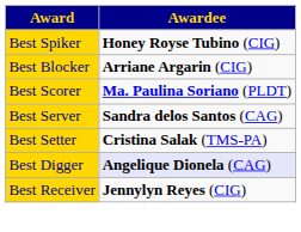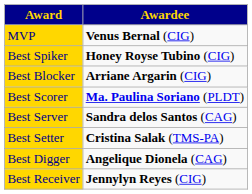+ row: MVP | Venus Bernal (CIG)
Best Digger | Awardee: lavender background -> no background
